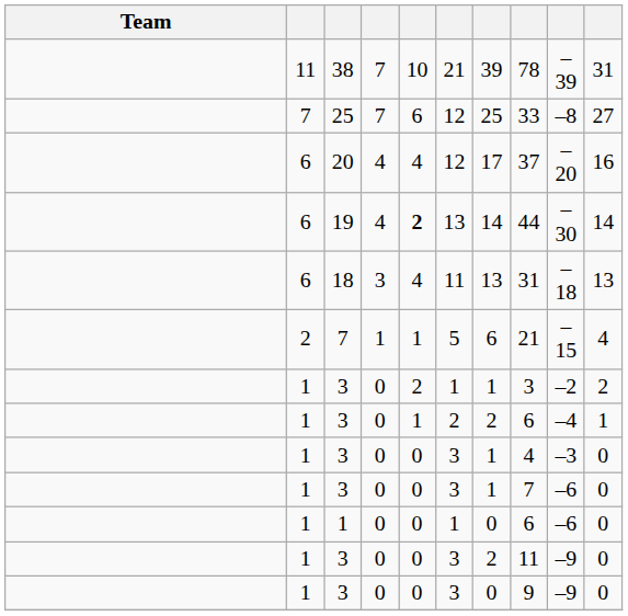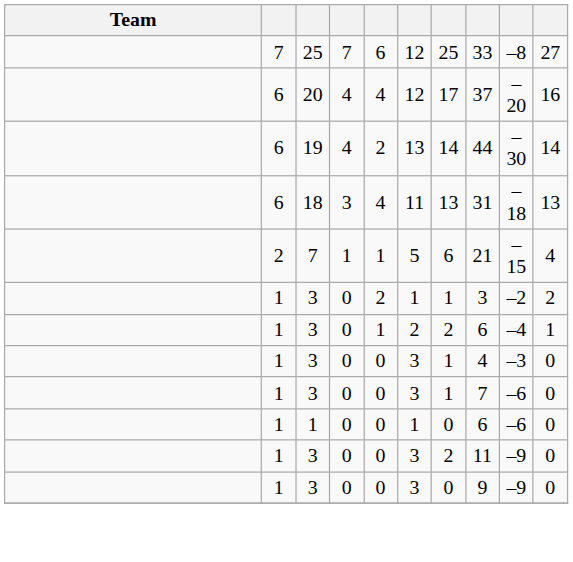- row: 11 | 38 | 7 | 10 | 21 | 39 | 78 | –39 | 31
19 | column 5: bold -> normal
